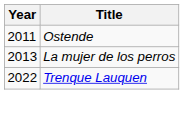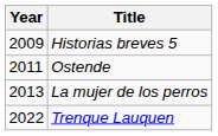+ row: 2009 | Historias breves 5
